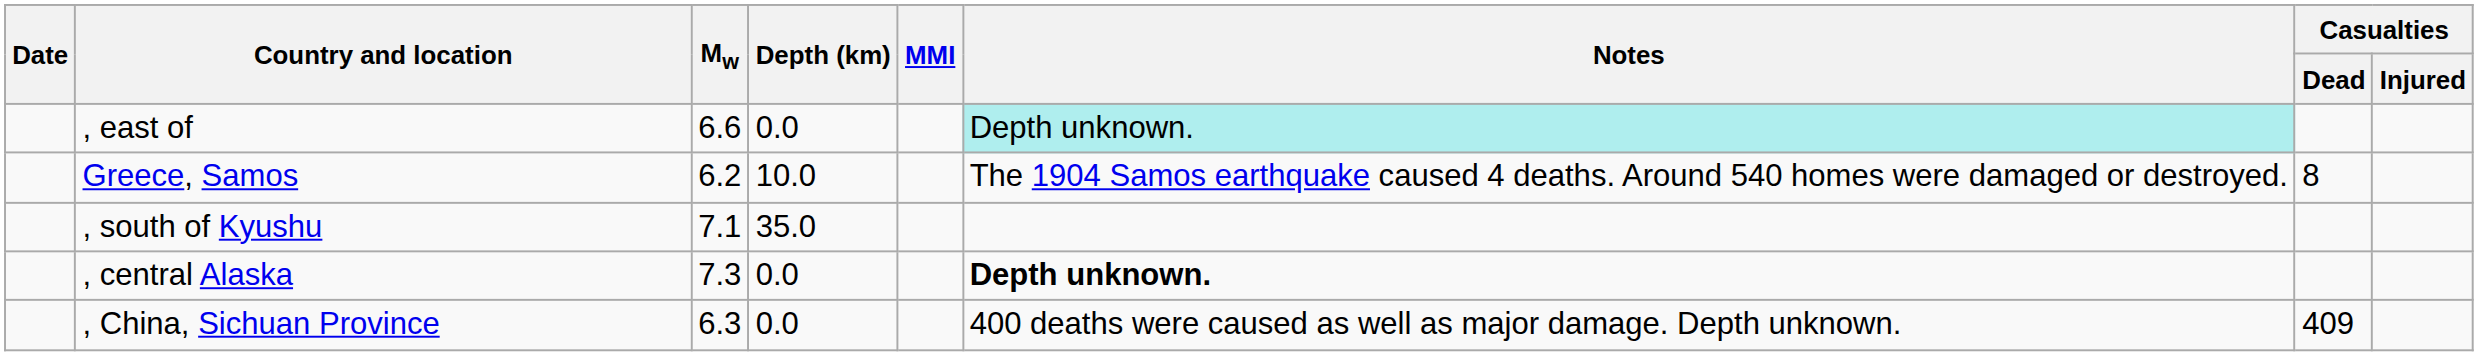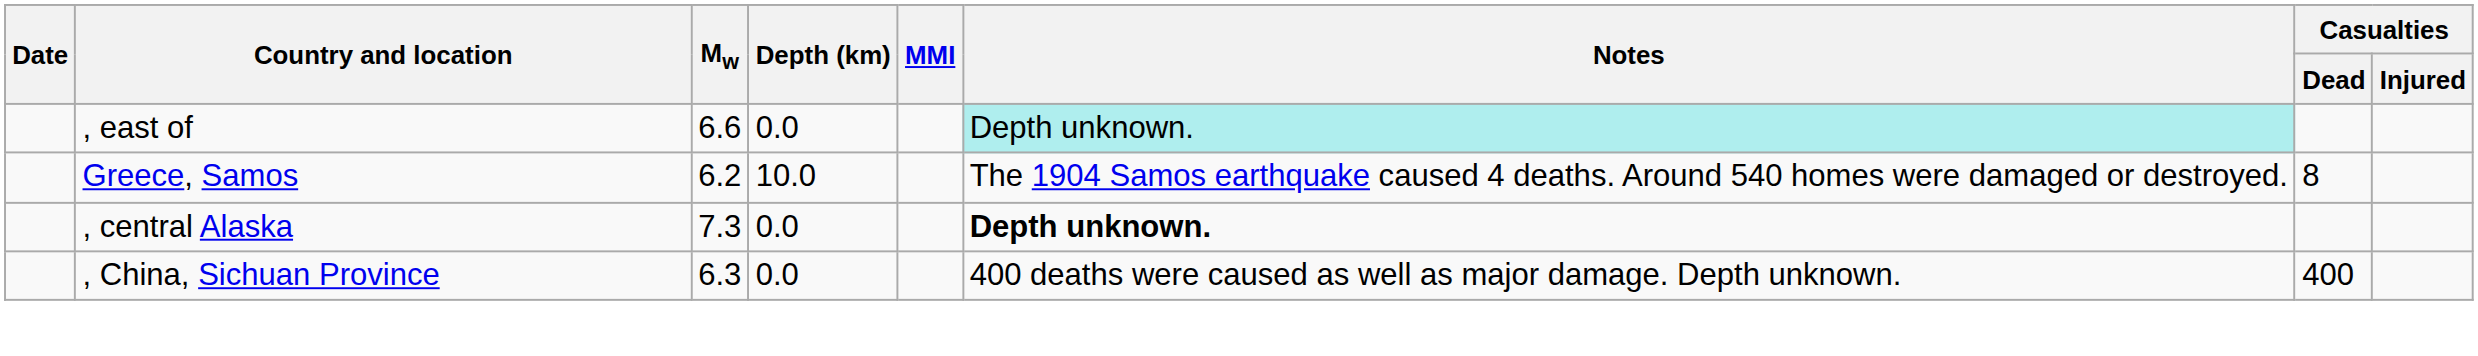- row: , south of Kyushu | 7.1 | 35.0
, China, Sichuan Province | Casualties / Dead: 409 -> 400
